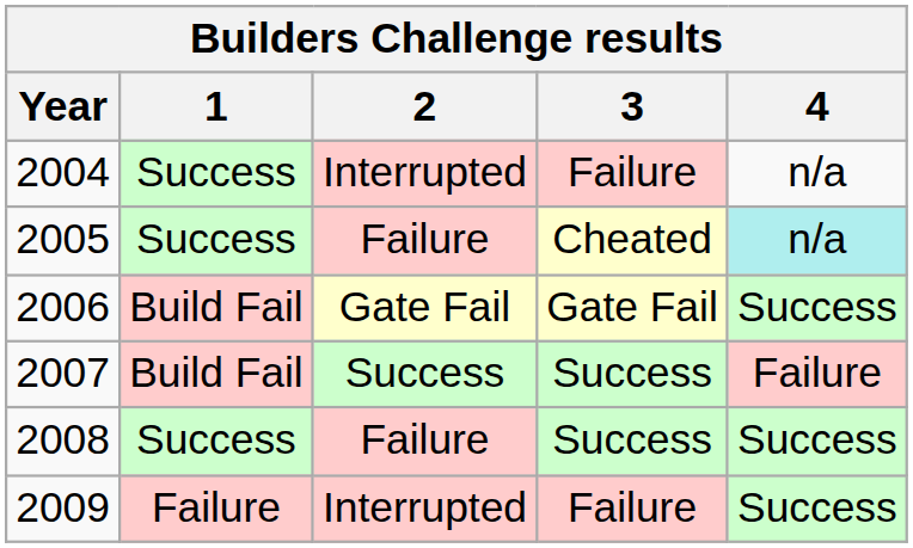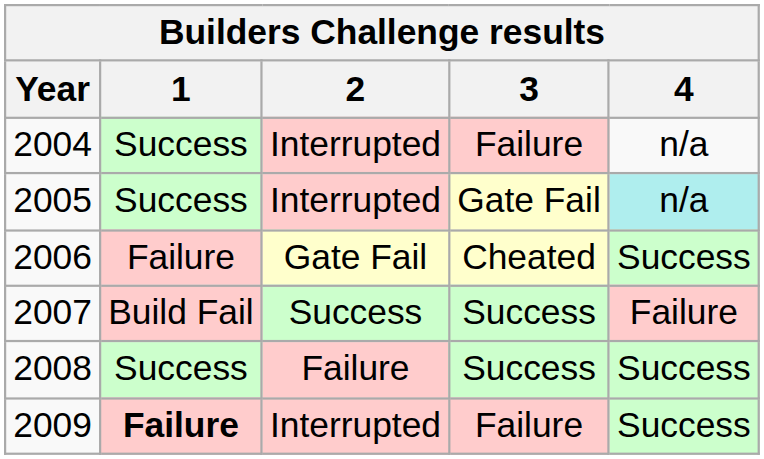2005 | 2: Failure -> Interrupted
2005 | 3: Cheated -> Gate Fail
2006 | 1: Build Fail -> Failure
2006 | 3: Gate Fail -> Cheated
2009 | 1: normal -> bold
